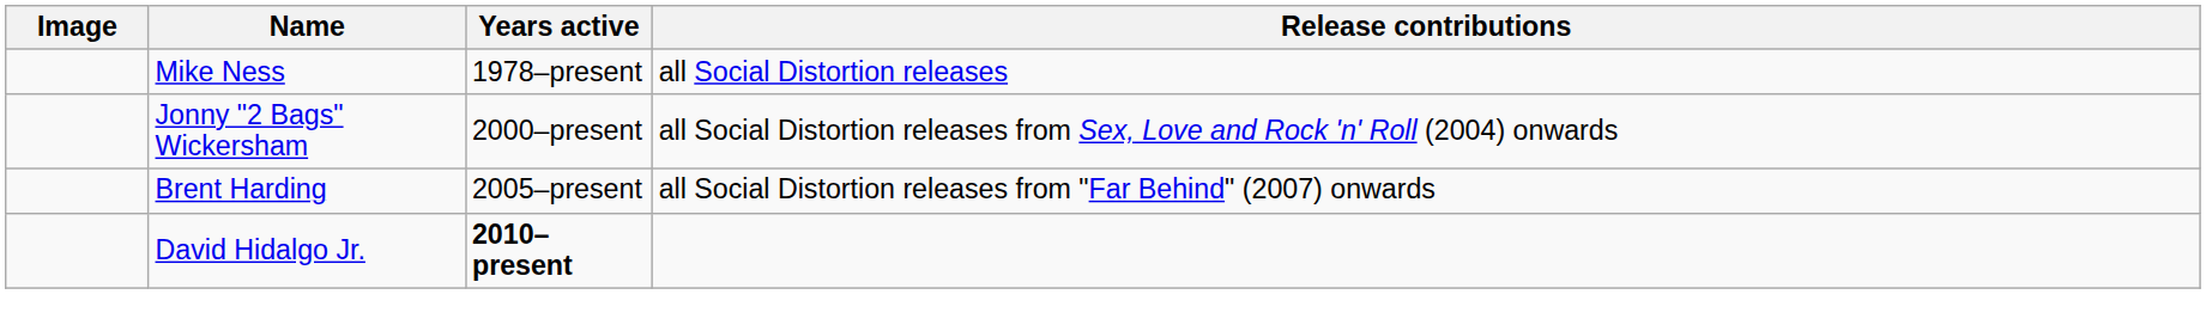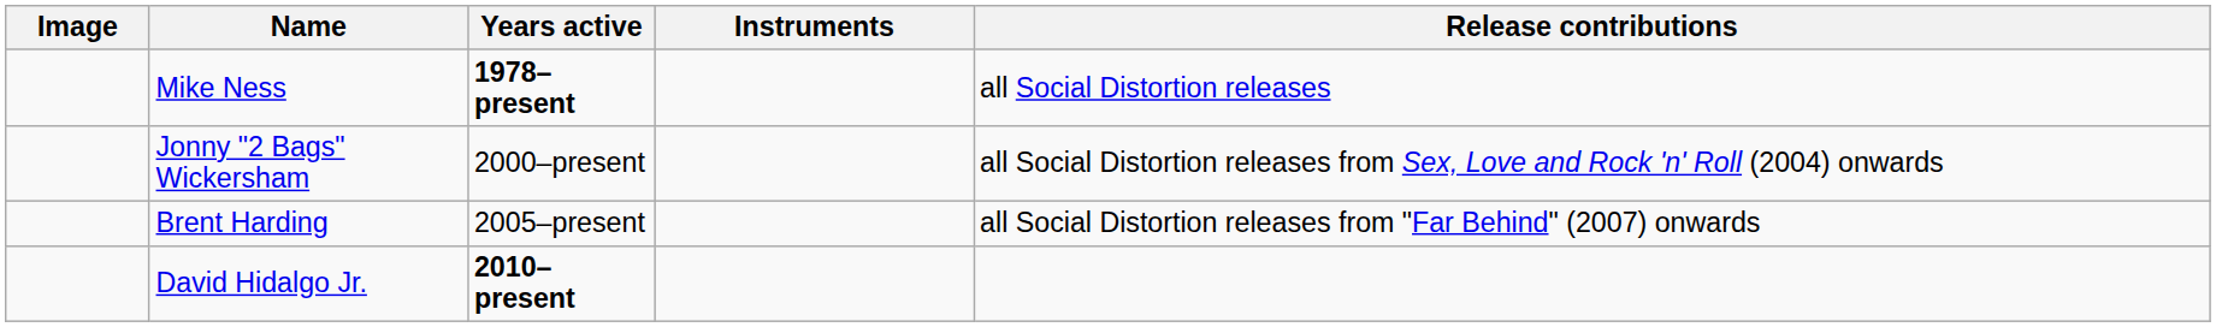+ column: Instruments
Mike Ness | Years active: normal -> bold
